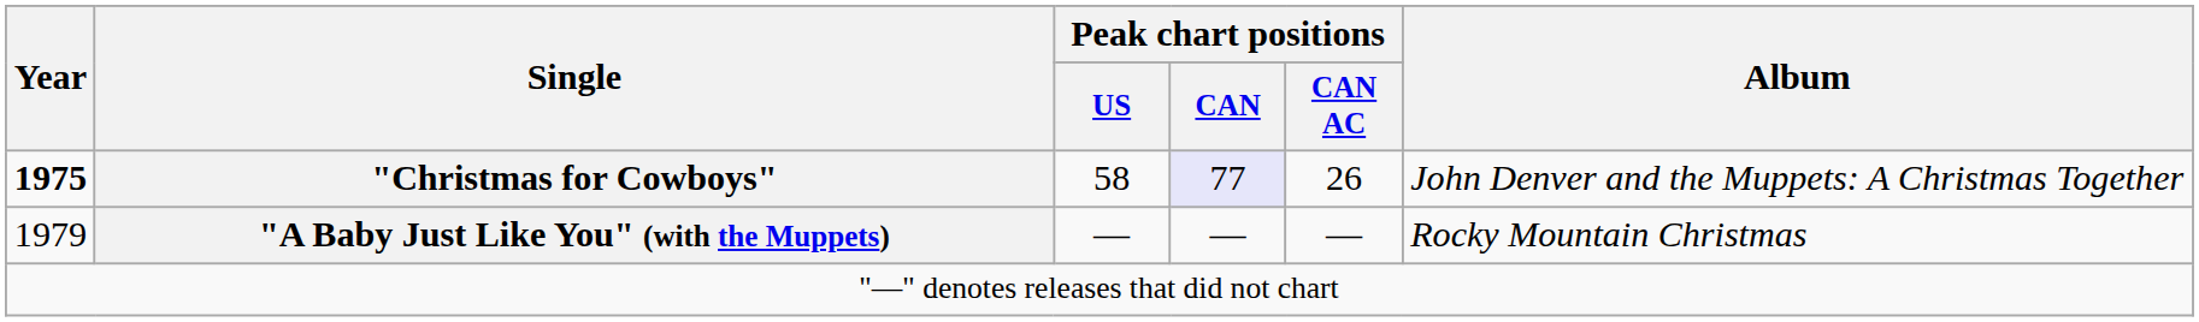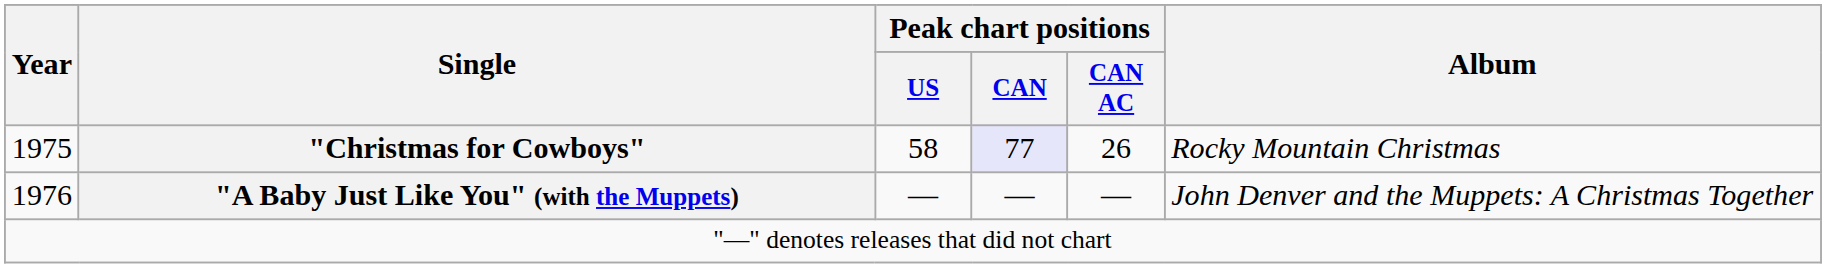"Christmas for Cowboys" | Year: bold -> normal
"Christmas for Cowboys" | Album: John Denver and the Muppets: A Christmas Together -> Rocky Mountain Christmas
"A Baby Just Like You" (with the Muppets) | Year: 1979 -> 1976
"A Baby Just Like You" (with the Muppets) | Album: Rocky Mountain Christmas -> John Denver and the Muppets: A Christmas Together
